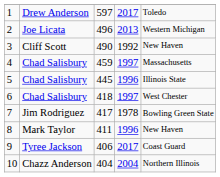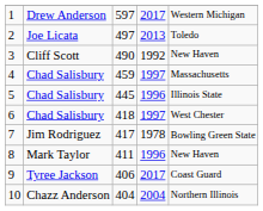1 | column 5: Toledo -> Western Michigan
2 | column 3: 496 -> 497
2 | column 5: Western Michigan -> Toledo
